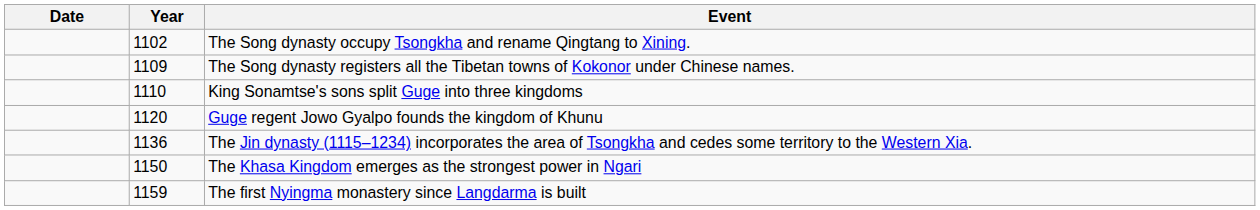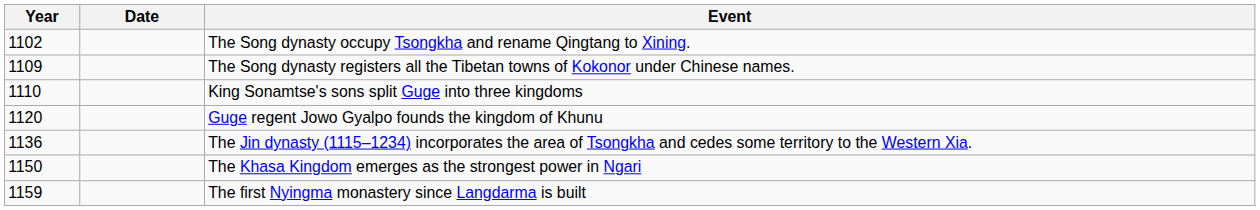columns swapped: Year <-> Date
